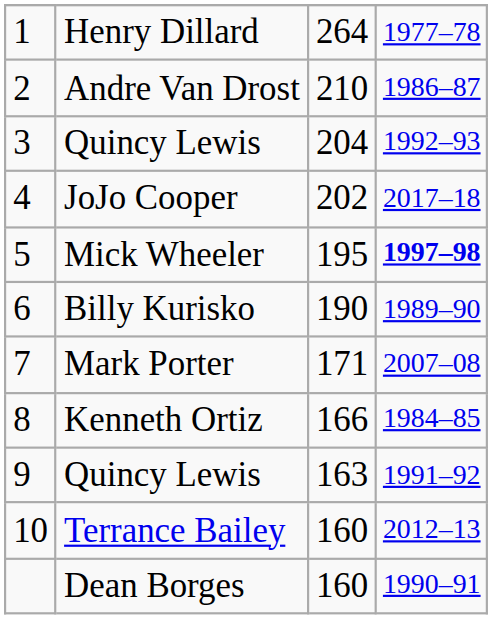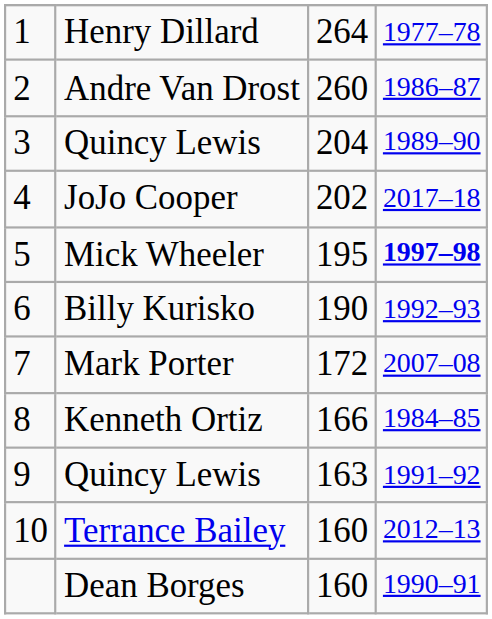Andre Van Drost | column 3: 210 -> 260
3 / Quincy Lewis | column 4: 1992–93 -> 1989–90
Billy Kurisko | column 4: 1989–90 -> 1992–93
Mark Porter | column 3: 171 -> 172
